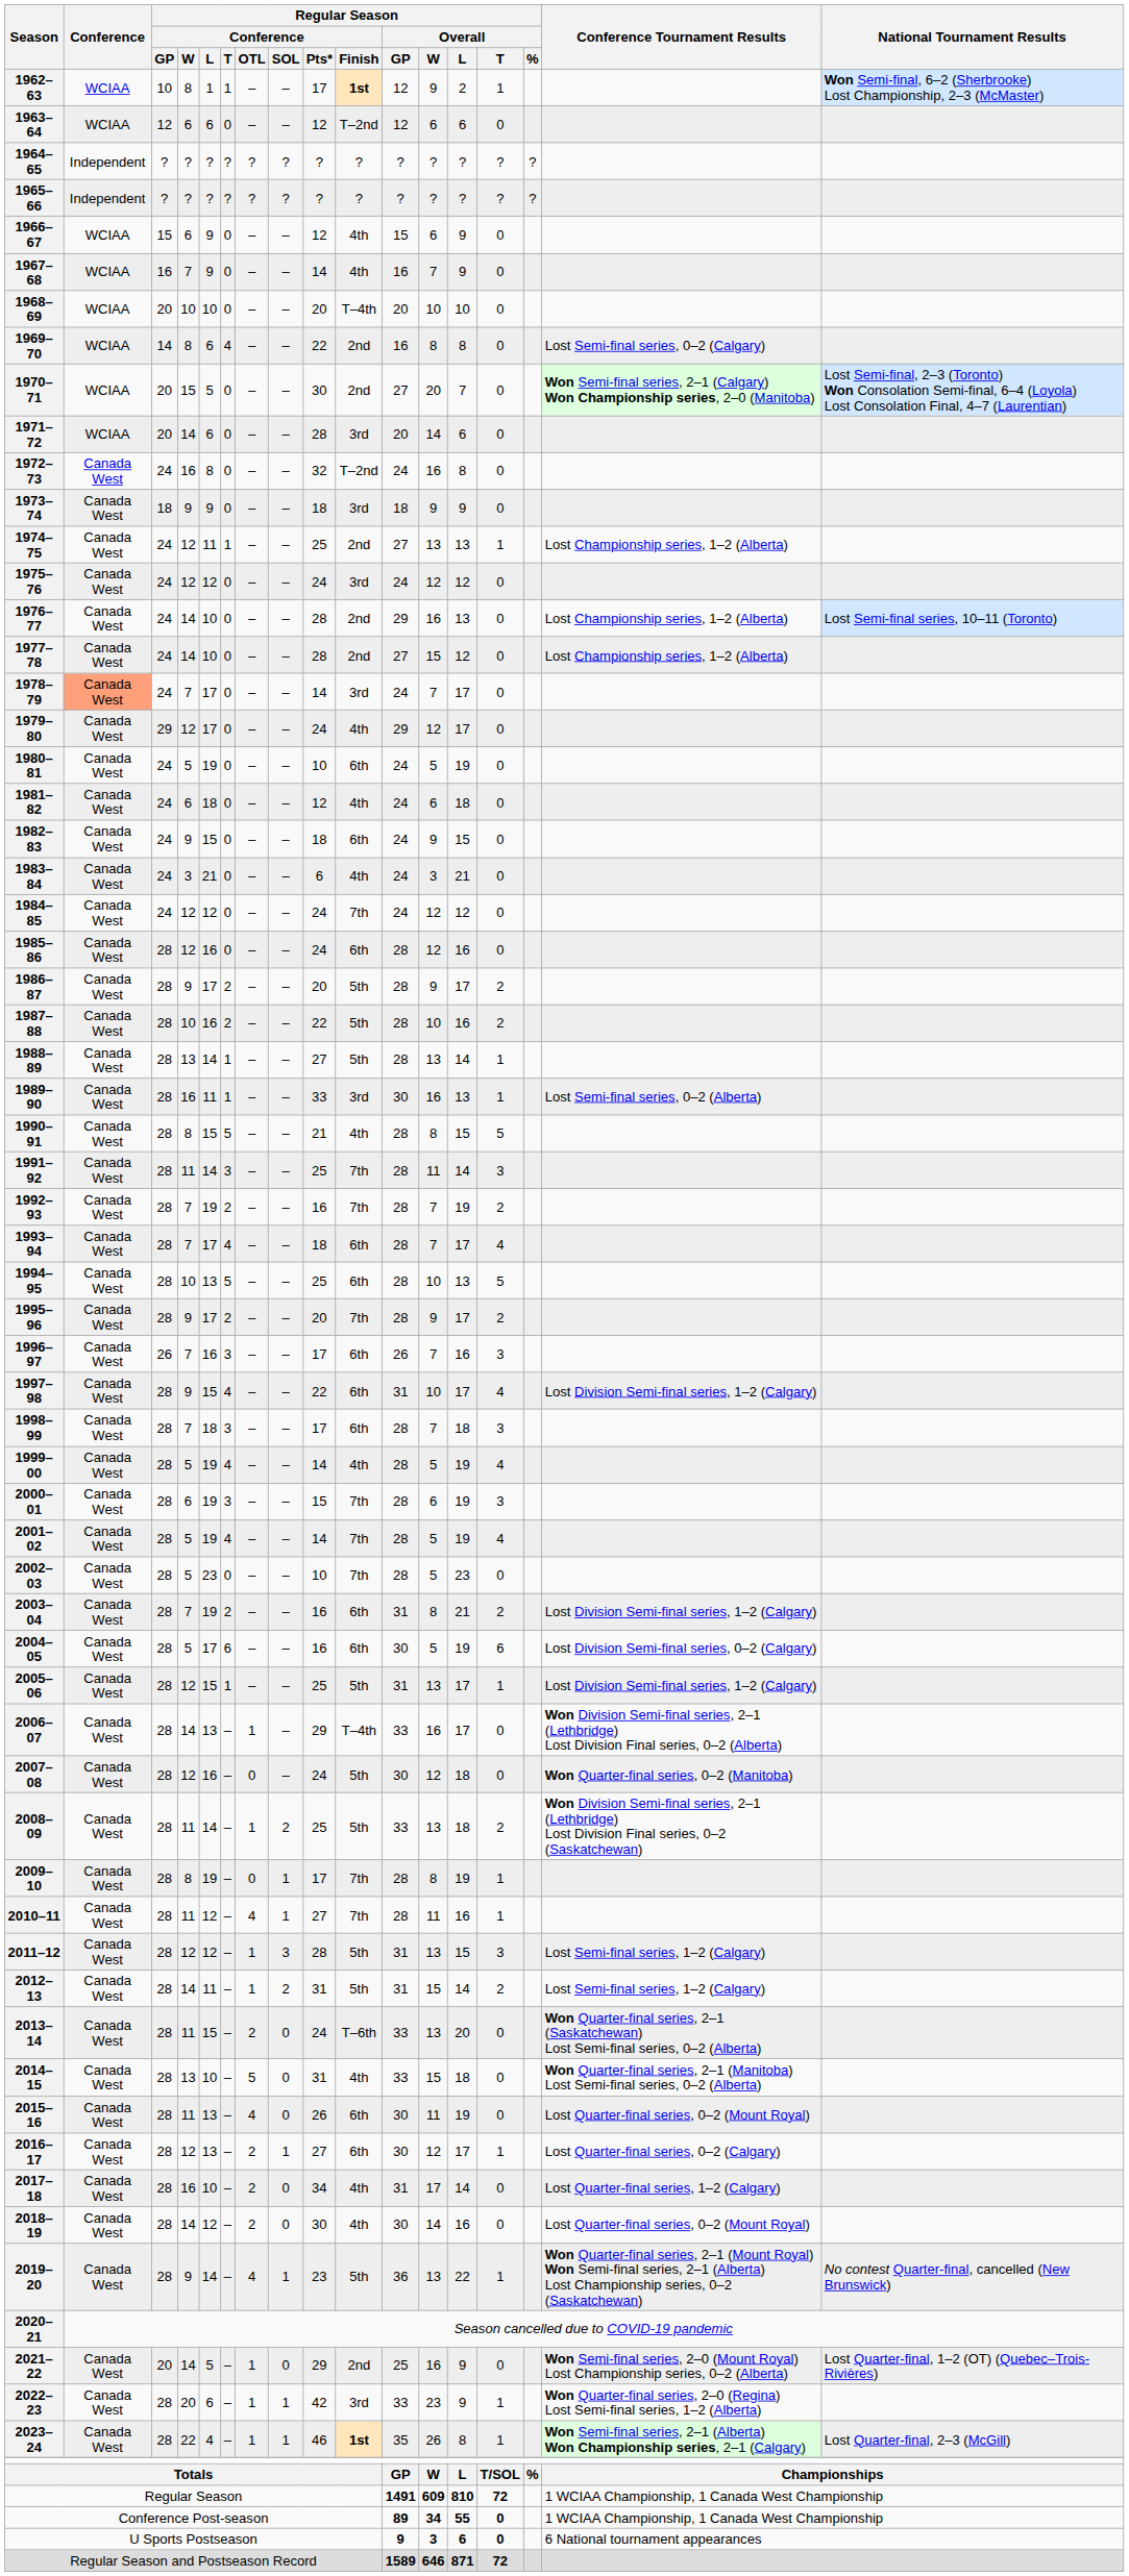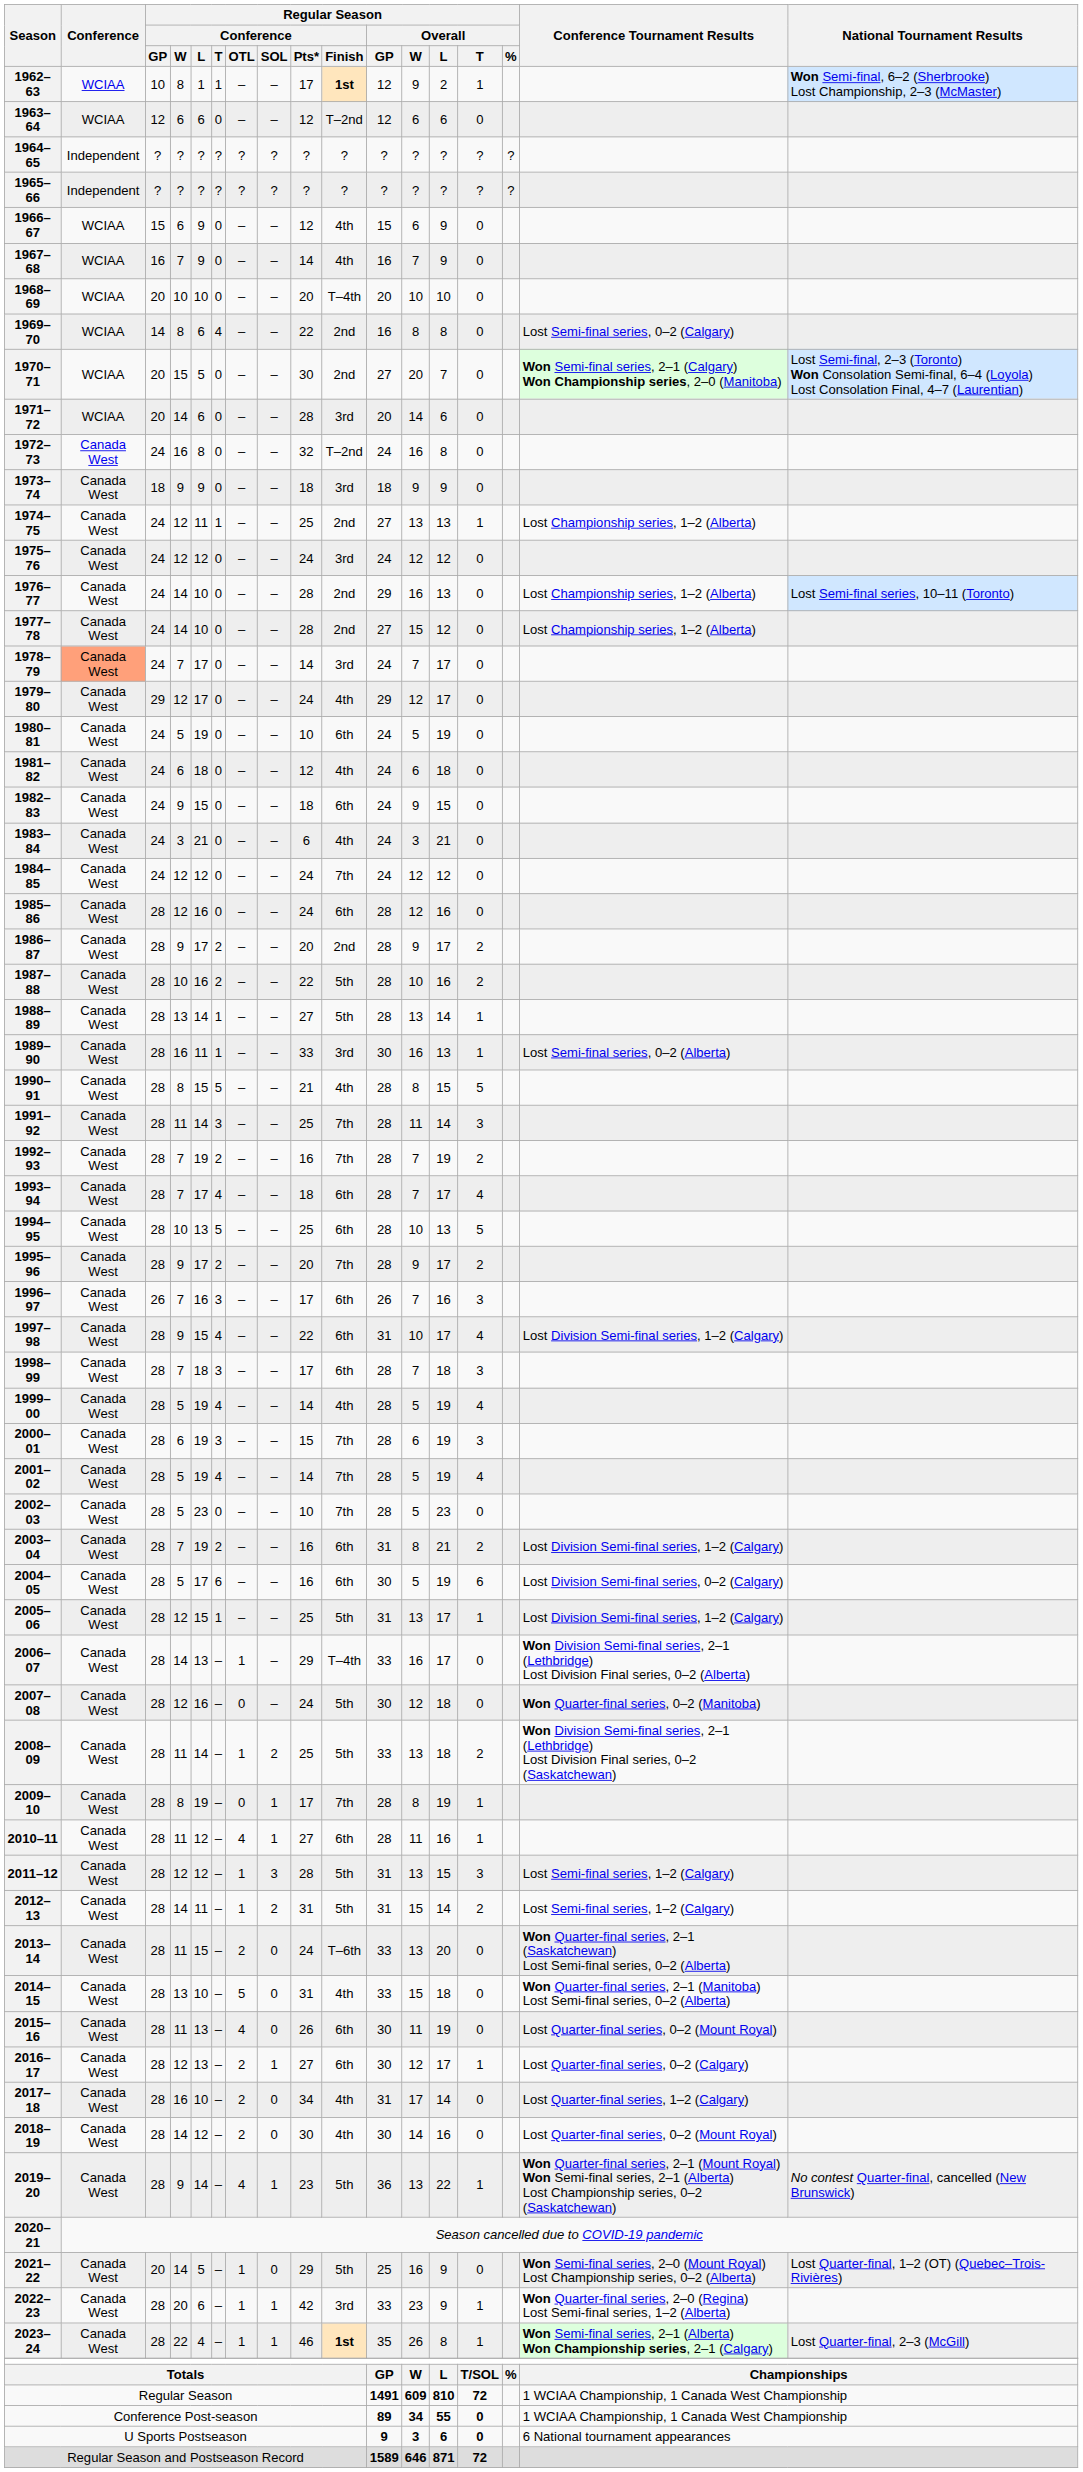1986–87 | Regular Season / Conference / Finish: 5th -> 2nd
2010–11 | Regular Season / Conference / Finish: 7th -> 6th
2021–22 | Regular Season / Conference / Finish: 2nd -> 5th
